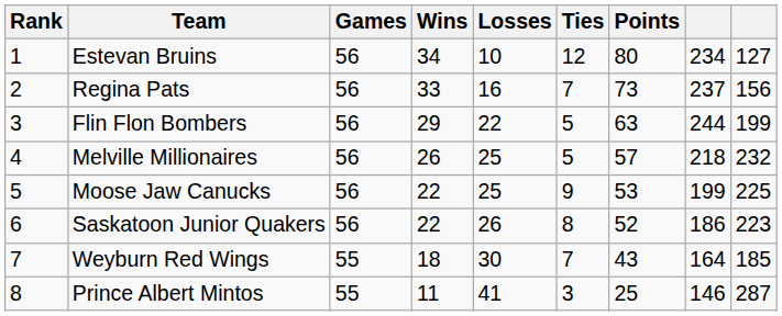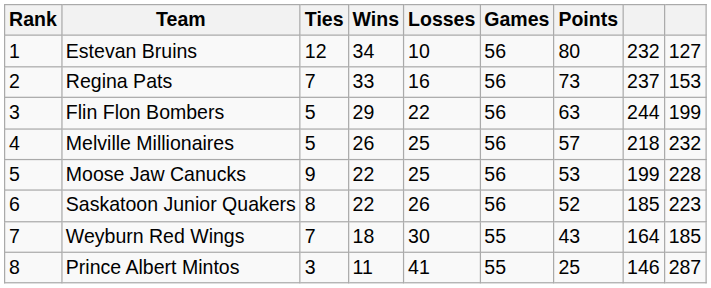columns swapped: Games <-> Ties
Estevan Bruins | column 8: 234 -> 232
Regina Pats | column 9: 156 -> 153
Moose Jaw Canucks | column 9: 225 -> 228
Saskatoon Junior Quakers | column 8: 186 -> 185
